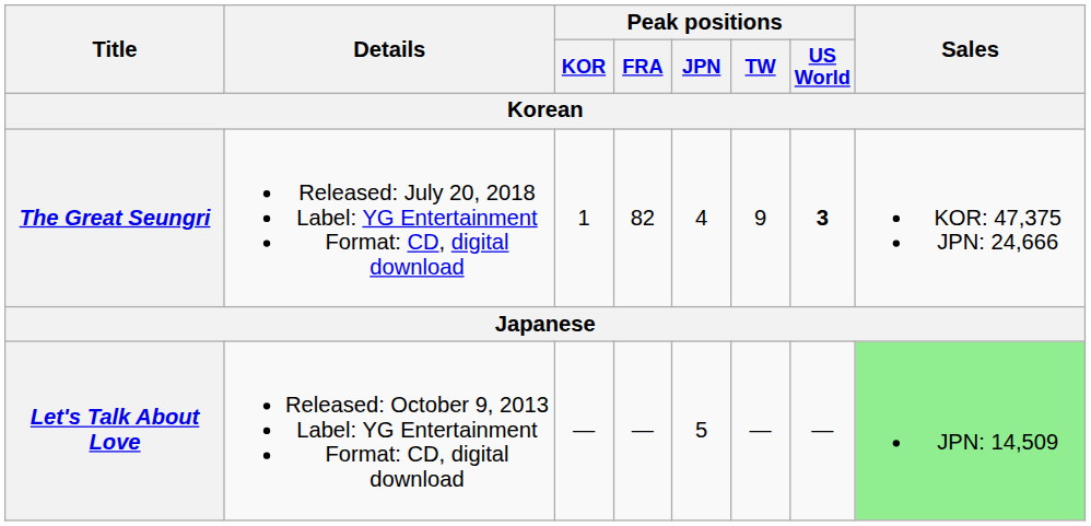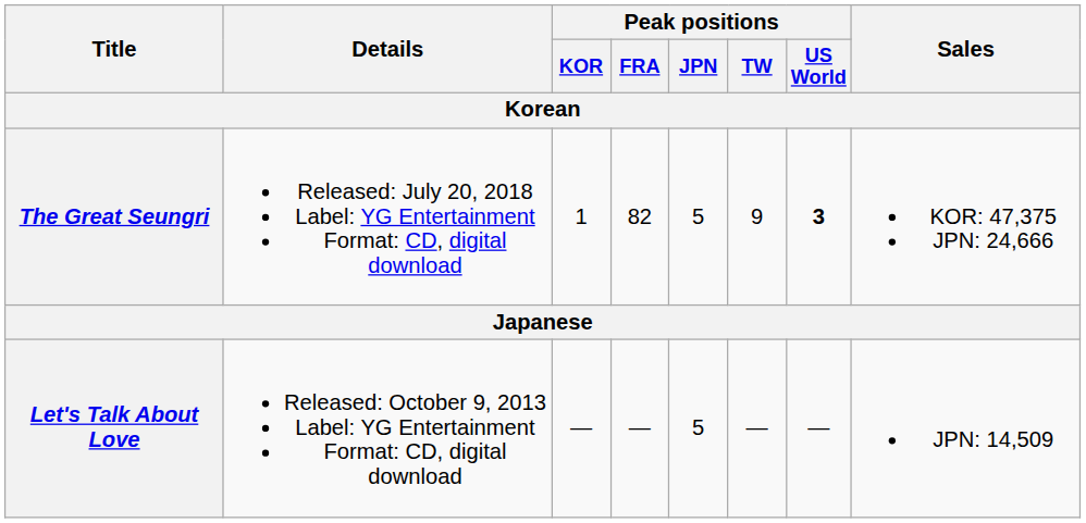The Great Seungri | Peak positions / JPN: 4 -> 5
Let's Talk About Love | Sales: lightgreen background -> no background
